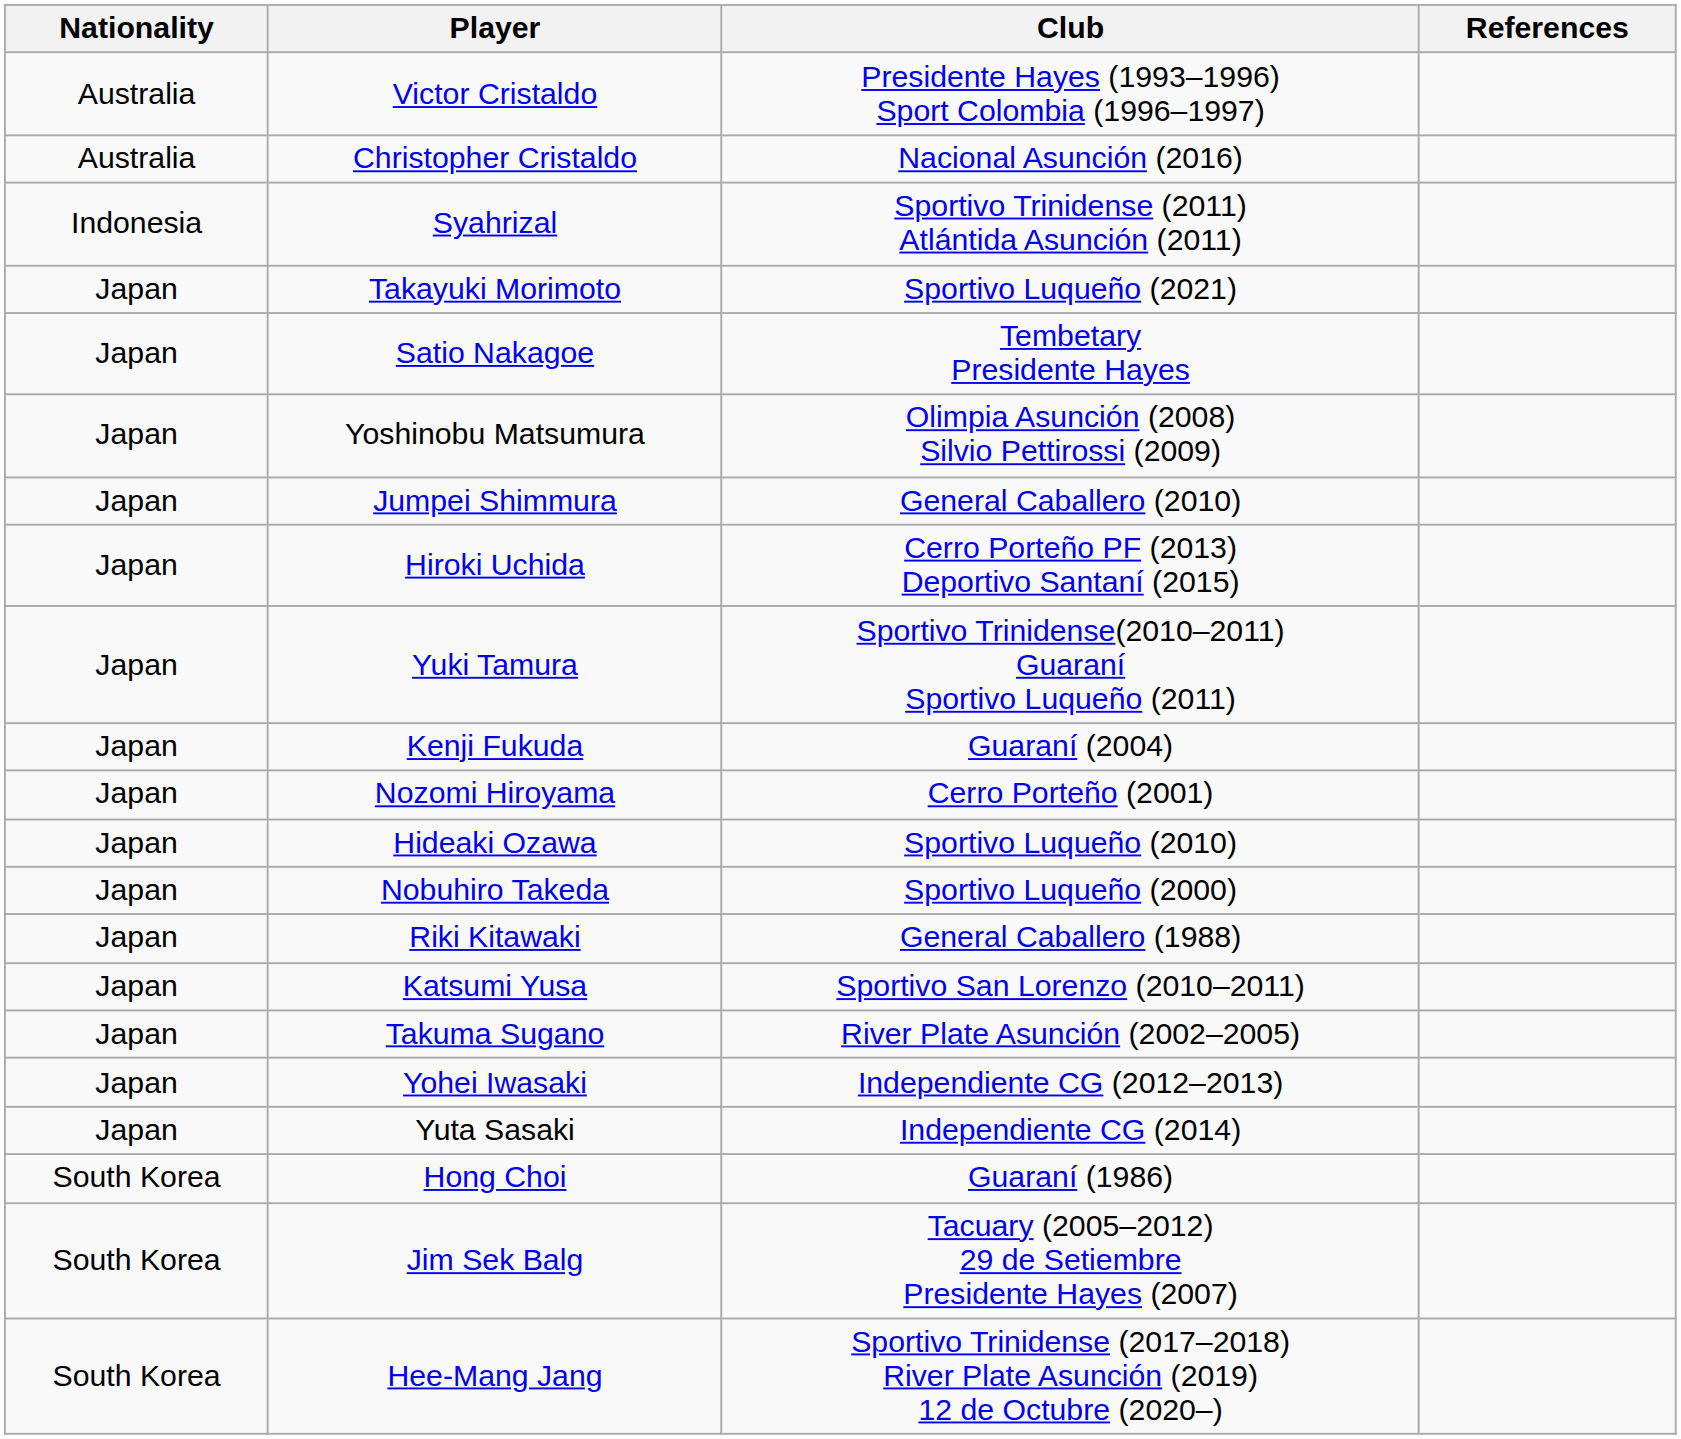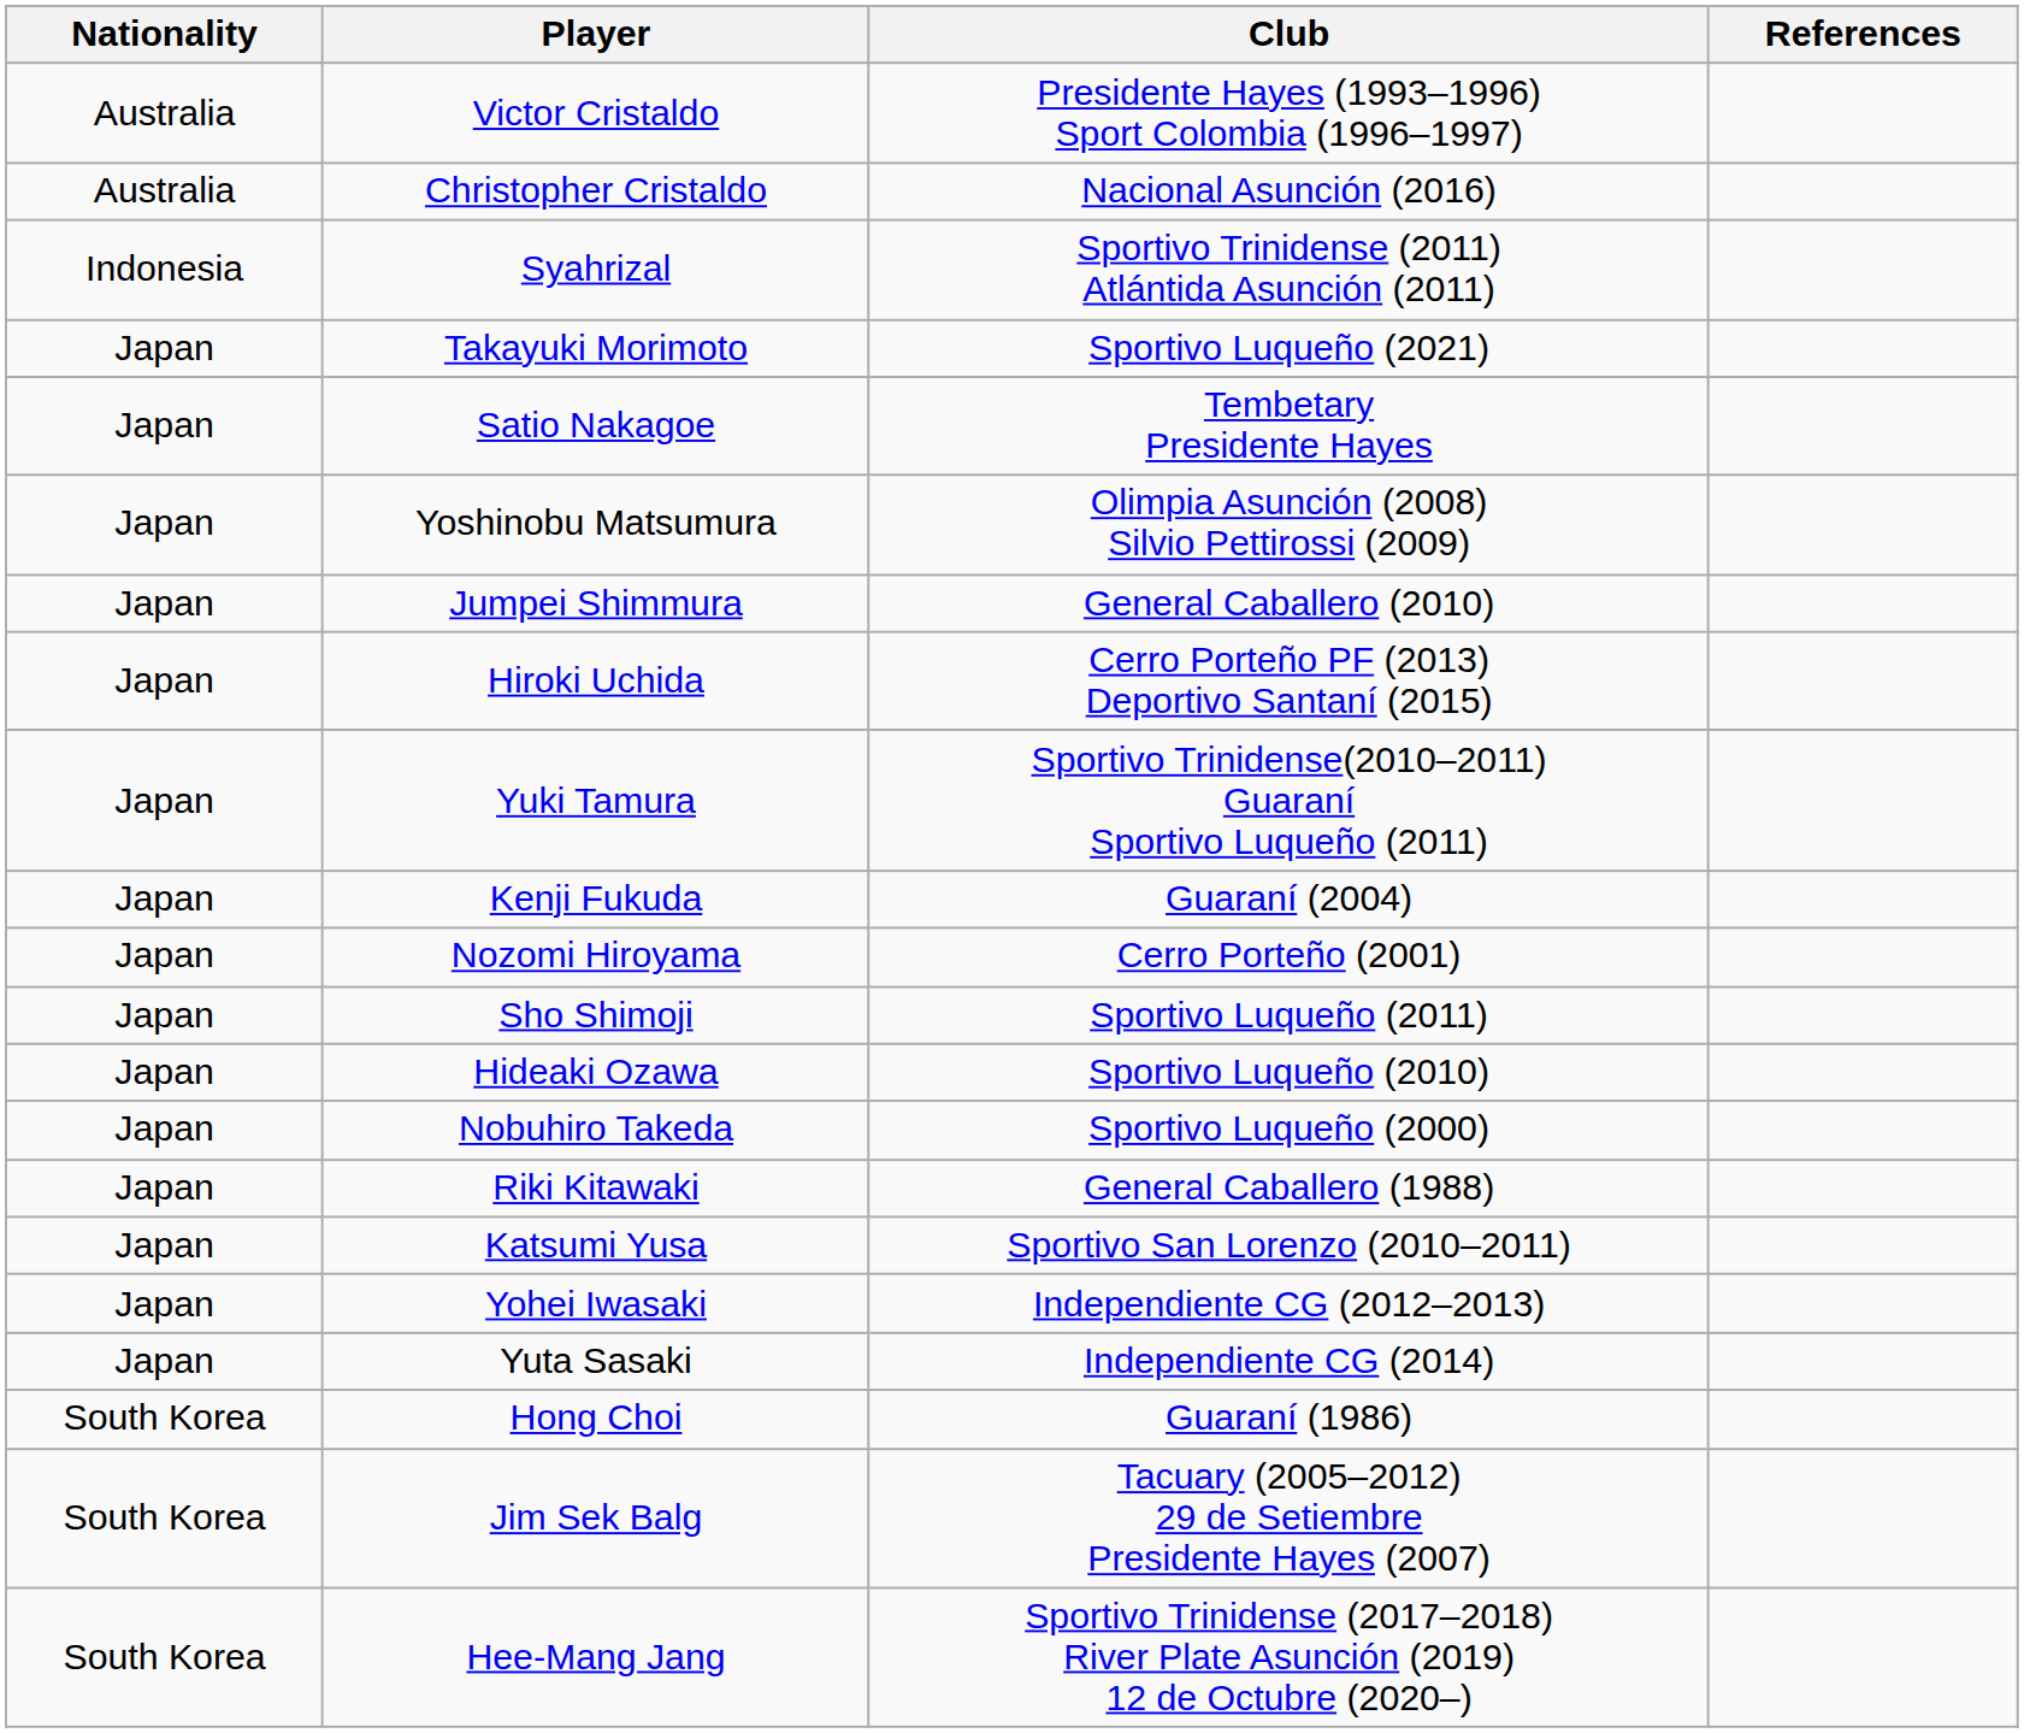+ row: Japan | Sho Shimoji | Sportivo Luqueño (2011)
- row: Japan | Takuma Sugano | River Plate Asunción (2002–2005)
